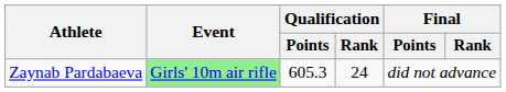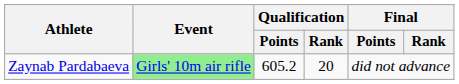Zaynab Pardabaeva | Qualification / Points: 605.3 -> 605.2
Zaynab Pardabaeva | Qualification / Rank: 24 -> 20
